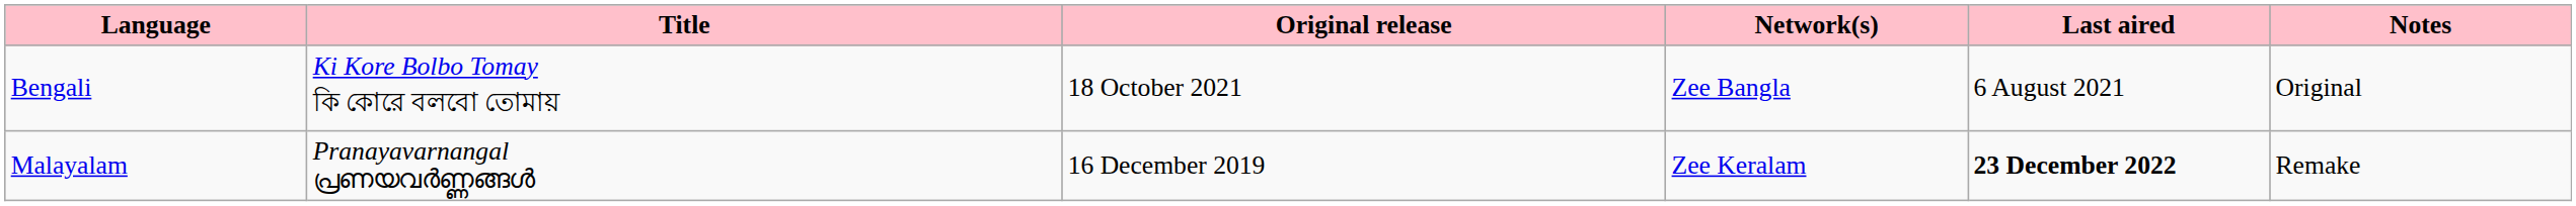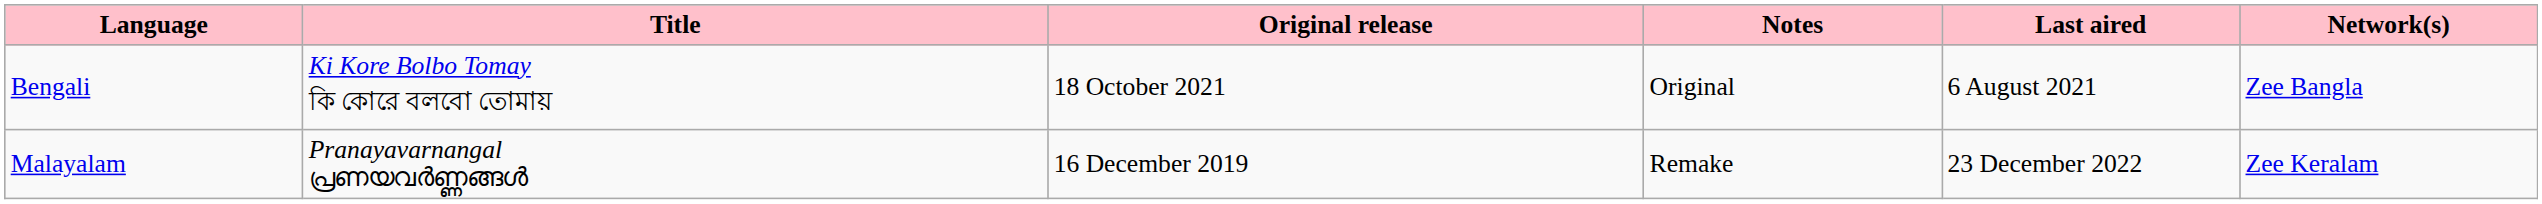columns swapped: Network(s) <-> Notes
Malayalam | Last aired: bold -> normal
